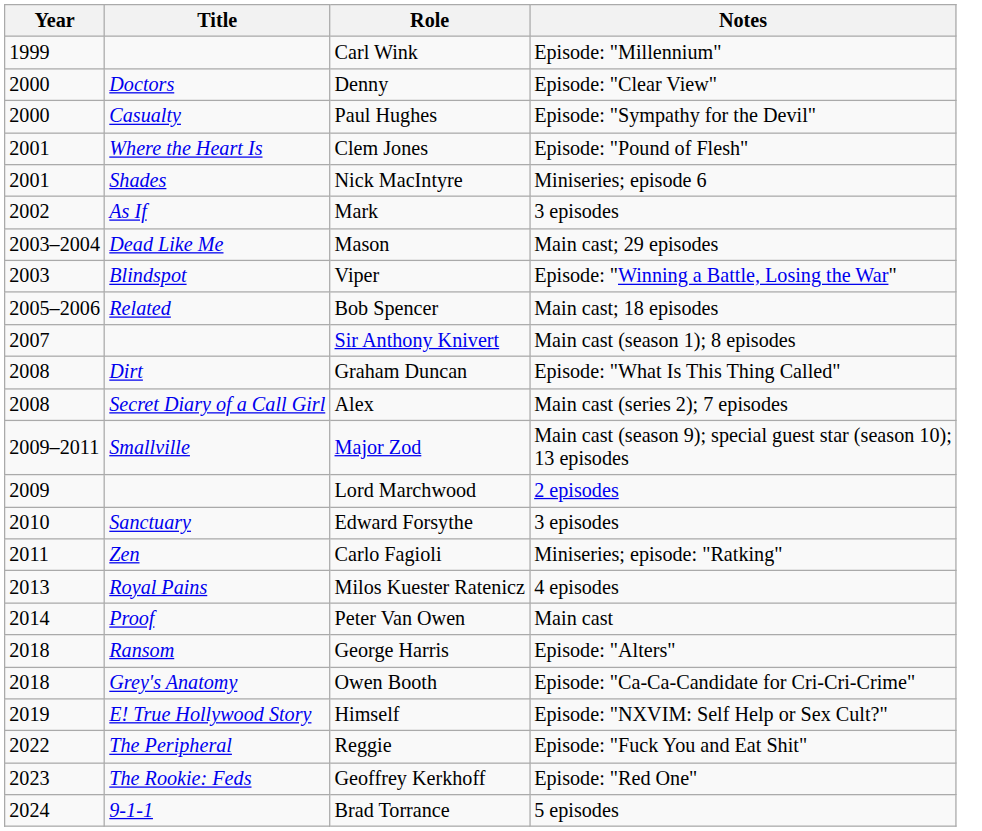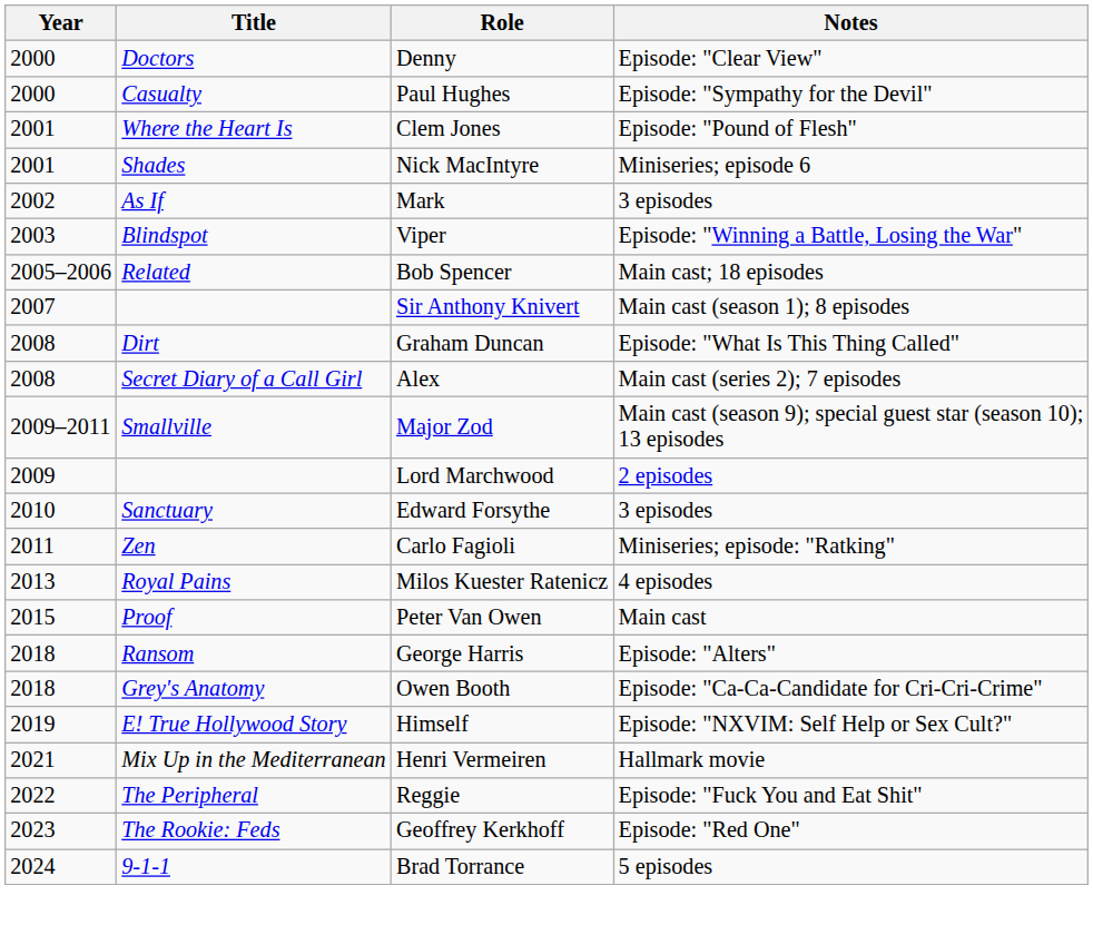- row: 1999 | Carl Wink | Episode: "Millennium"
- row: 2003–2004 | Dead Like Me | Mason | Main cast; 29 episodes
Peter Van Owen | Year: 2014 -> 2015
+ row: 2021 | Mix Up in the Mediterranean | Henri Vermeiren | Hallmark movie
